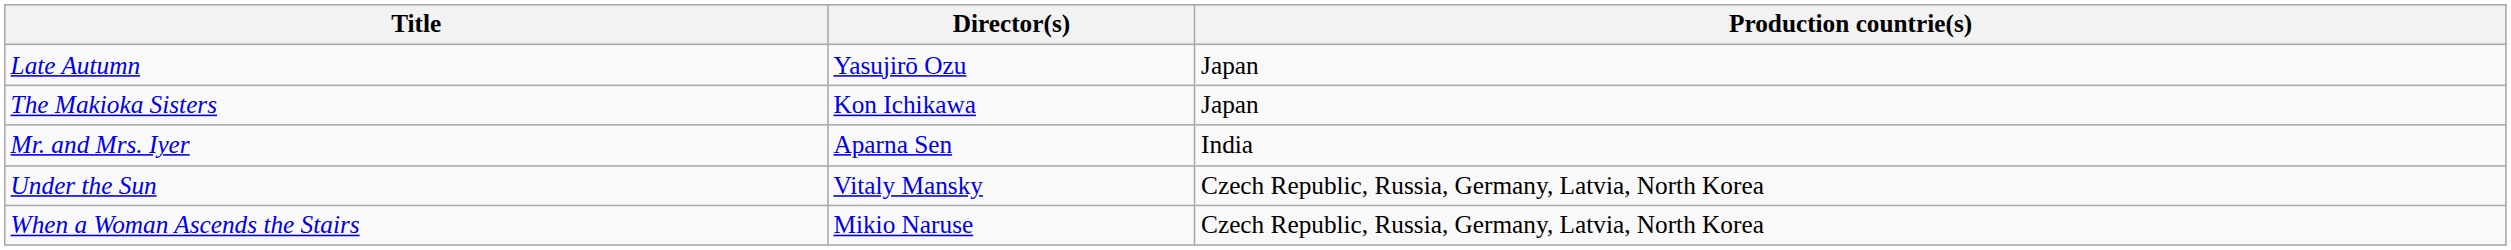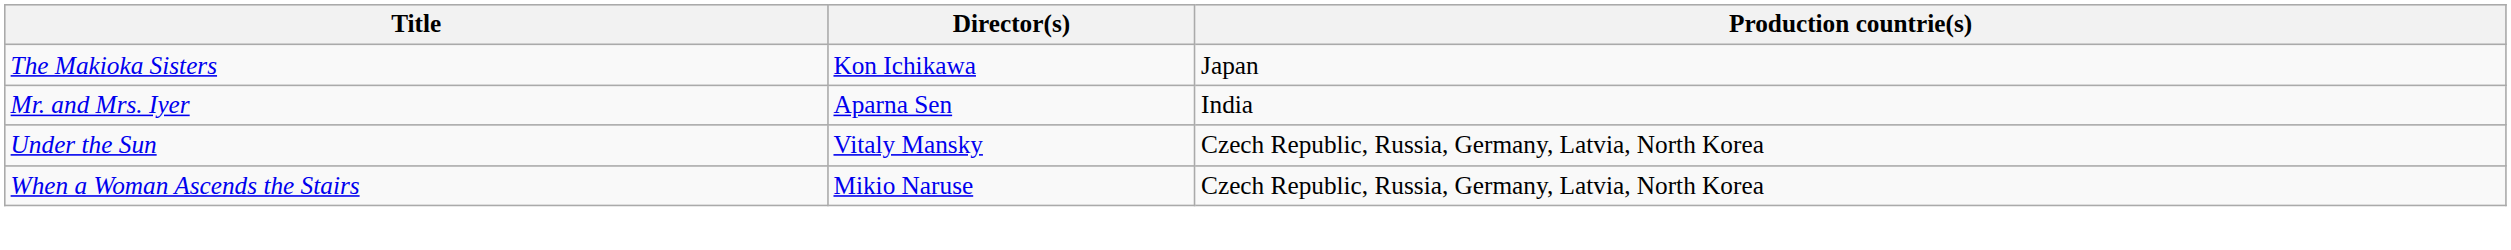- row: Late Autumn | Yasujirō Ozu | Japan
